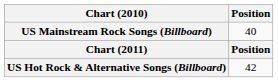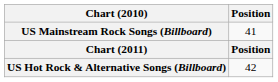US Mainstream Rock Songs (Billboard) | Position: 40 -> 41
